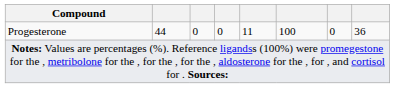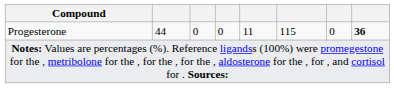Progesterone | column 6: 100 -> 115
Progesterone | column 8: normal -> bold
